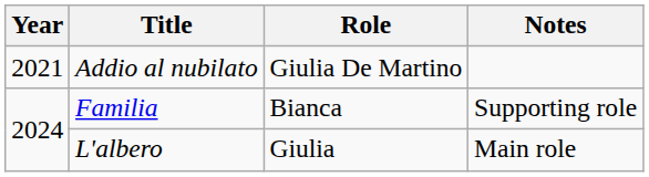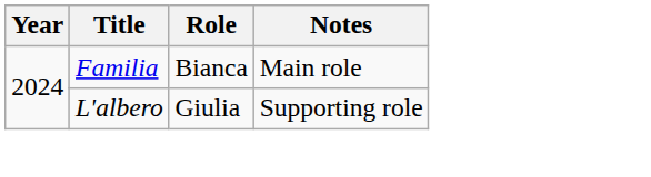- row: 2021 | Addio al nubilato | Giulia De Martino
Familia | Notes: Supporting role -> Main role
L'albero | Notes: Main role -> Supporting role
